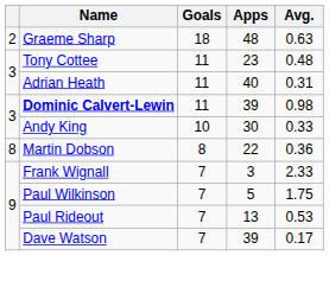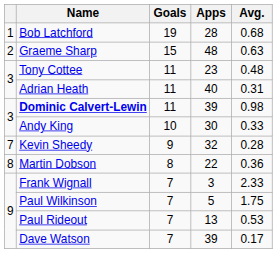+ row: 1 | Bob Latchford | 19 | 28 | 0.68
Graeme Sharp | Goals: 18 -> 15
+ row: 7 | Kevin Sheedy | 9 | 32 | 0.28
